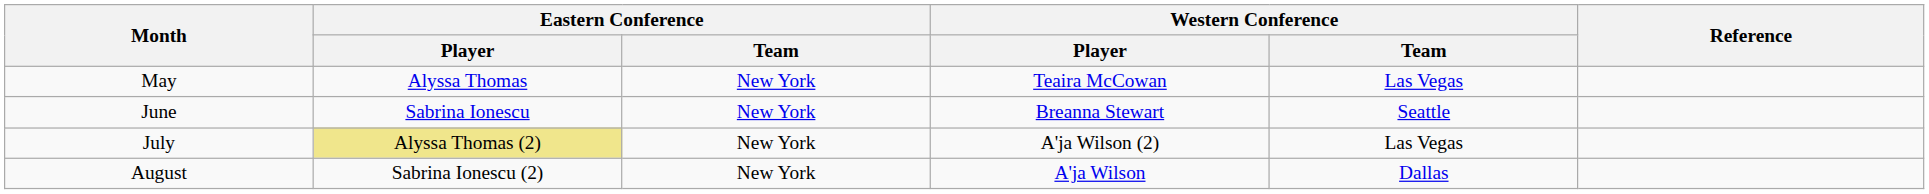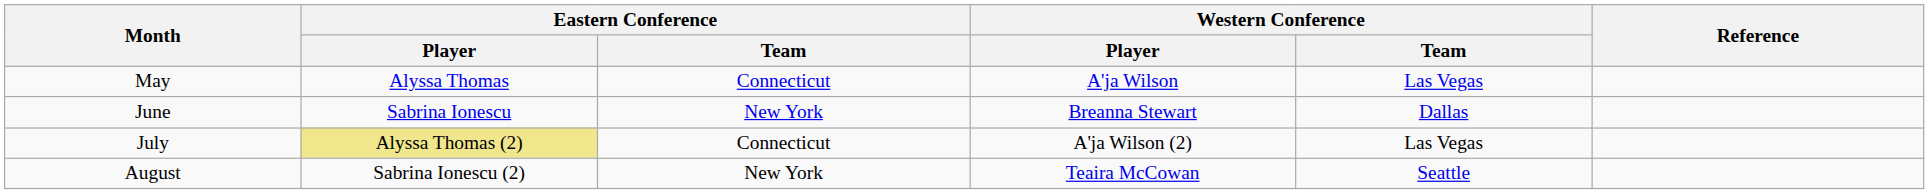May | Eastern Conference / Team: New York -> Connecticut
May | Western Conference / Player: Teaira McCowan -> A'ja Wilson
June | Western Conference / Team: Seattle -> Dallas
July | Eastern Conference / Team: New York -> Connecticut
August | Western Conference / Player: A'ja Wilson -> Teaira McCowan
August | Western Conference / Team: Dallas -> Seattle
